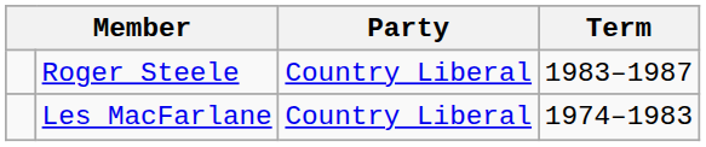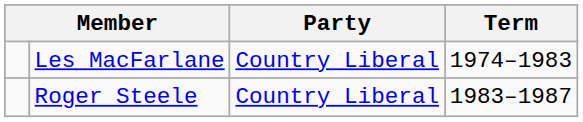rows swapped: Les MacFarlane <-> Roger Steele
